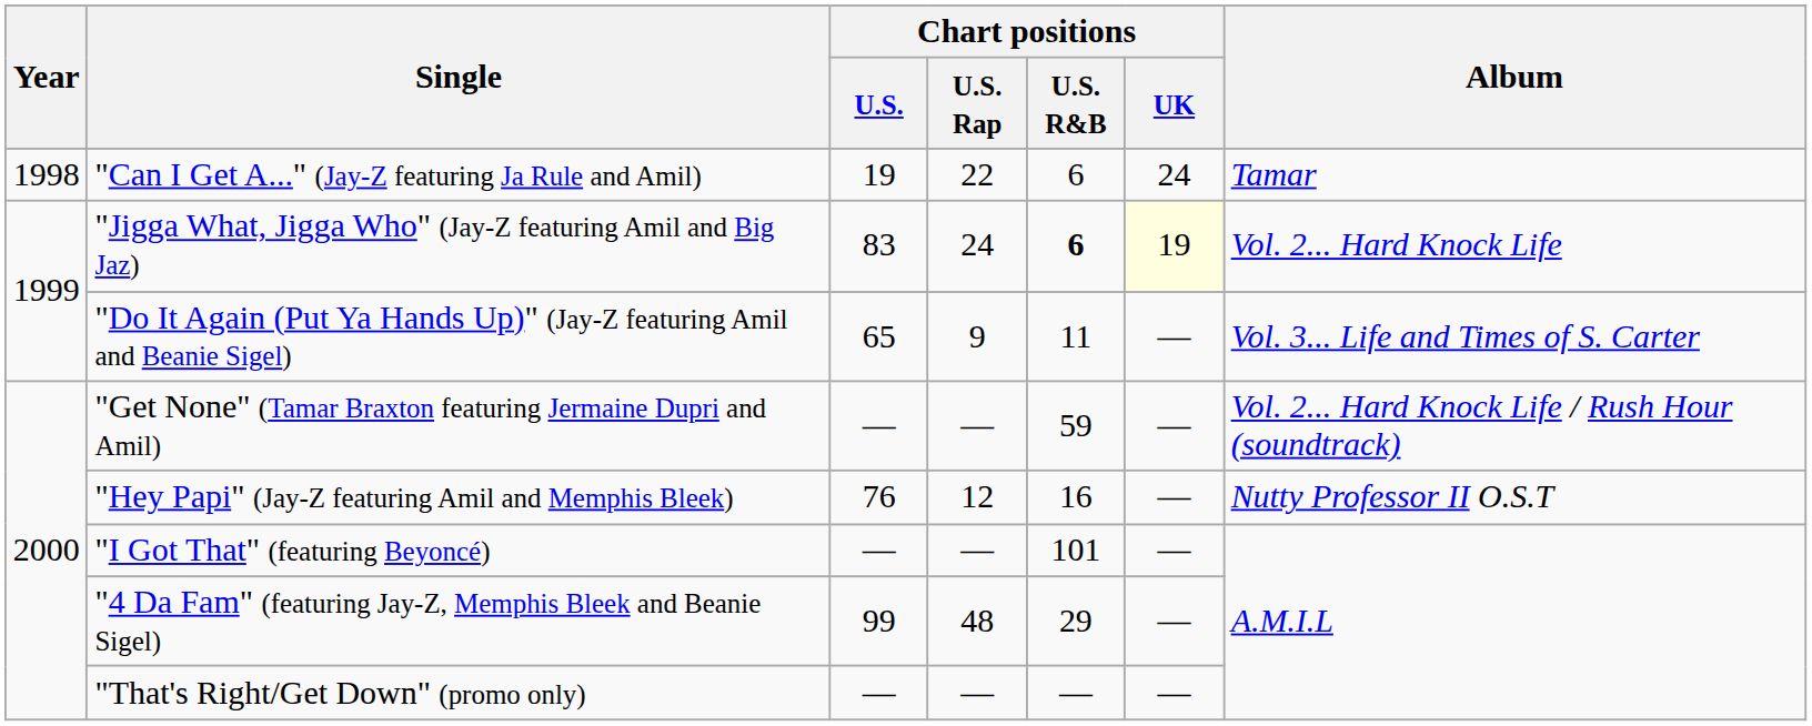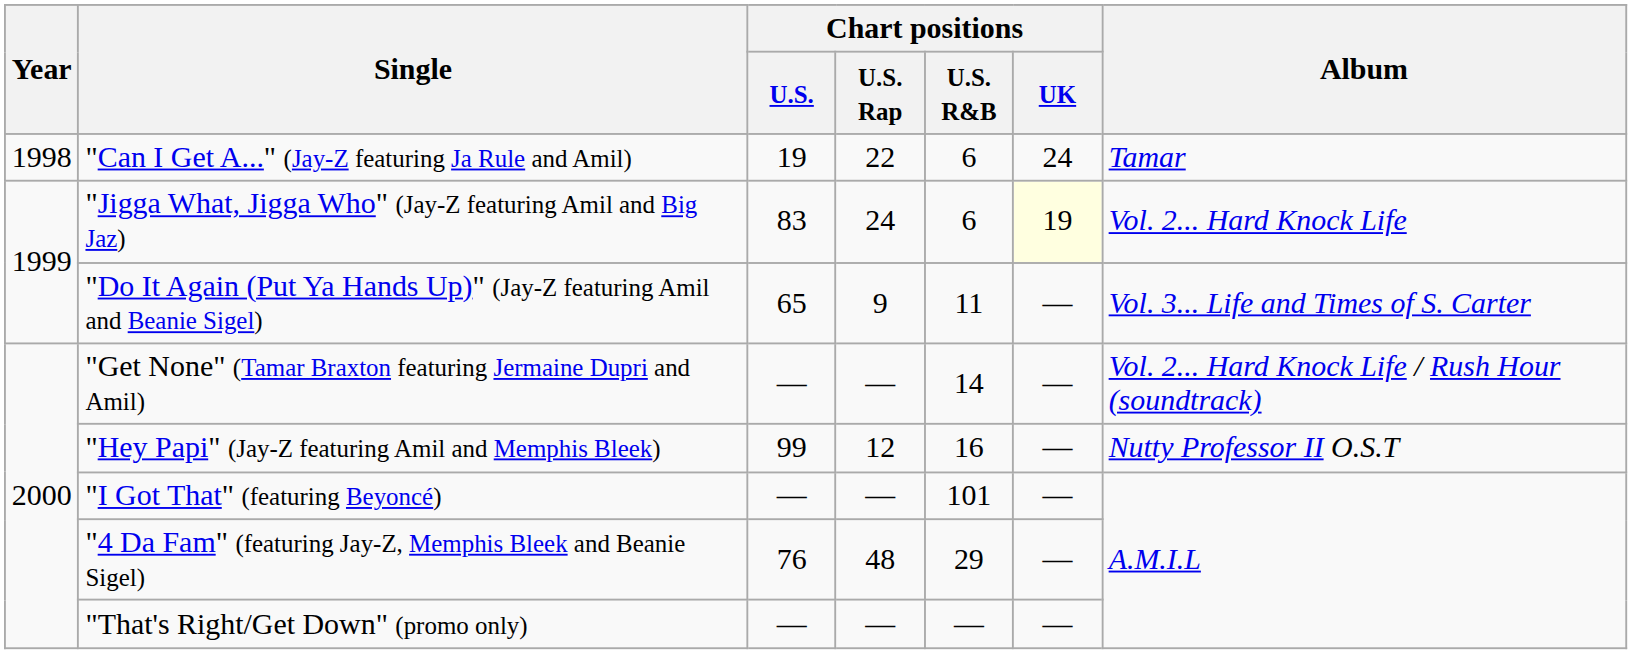"Jigga What, Jigga Who" (Jay-Z featuring Amil and Big Jaz) | Chart positions / U.S. R&B: bold -> normal
"Get None" (Tamar Braxton featuring Jermaine Dupri and Amil) | Chart positions / U.S. R&B: 59 -> 14
"Hey Papi" (Jay-Z featuring Amil and Memphis Bleek) | Chart positions / U.S.: 76 -> 99
"4 Da Fam" (featuring Jay-Z, Memphis Bleek and Beanie Sigel) | Chart positions / U.S.: 99 -> 76
